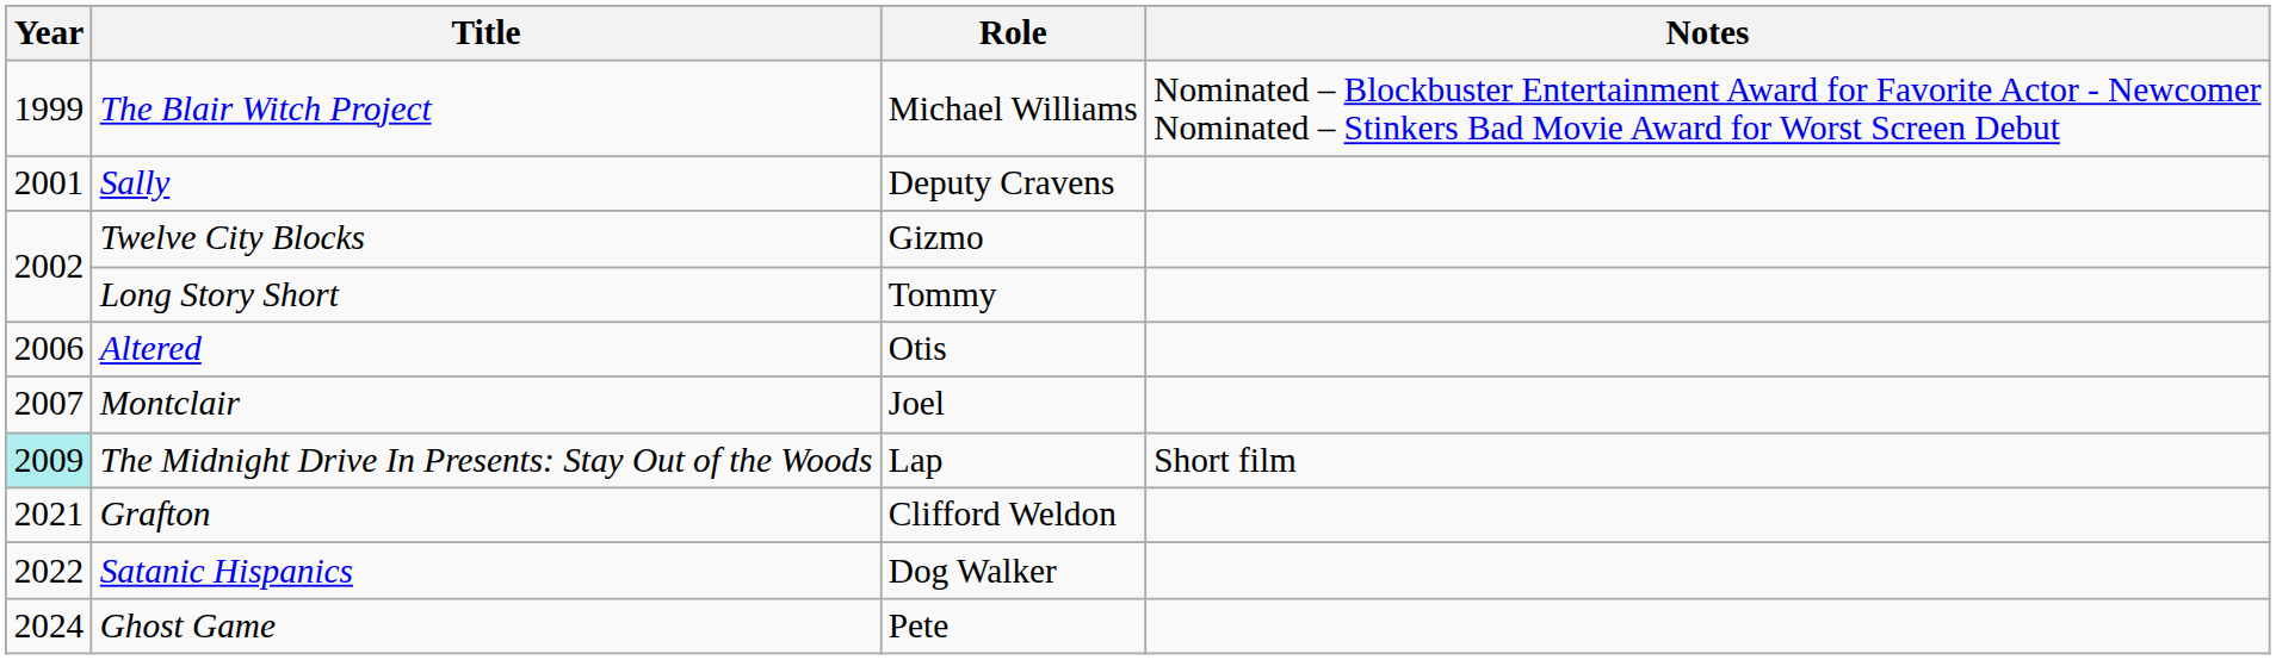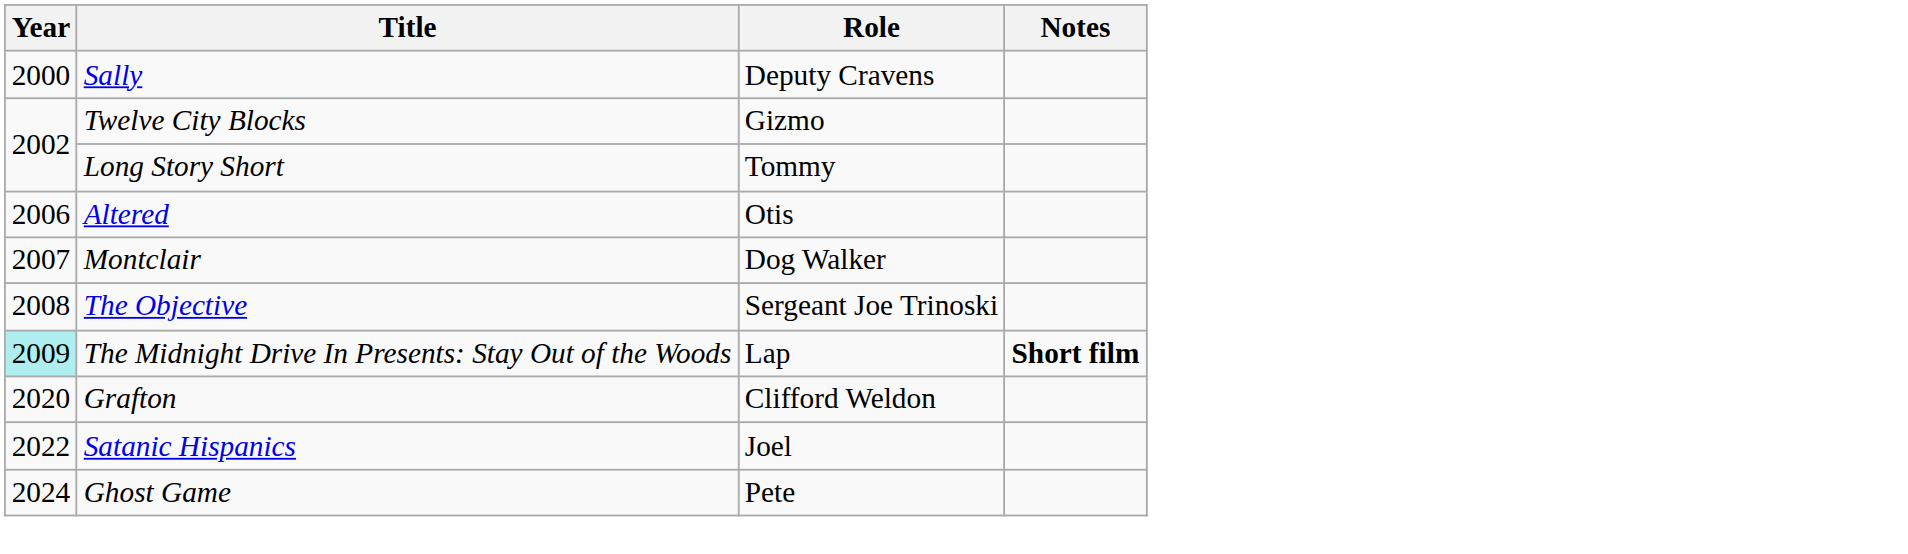- row: 1999 | The Blair Witch Project | Michael Williams | Nominated – Blockbuster Entertainment Award for Favorite Actor - Newcomer Nominated – Stinkers Bad Movie Award for Worst Screen Debut
Sally | Year: 2001 -> 2000
Montclair | Role: Joel -> Dog Walker
+ row: 2008 | The Objective | Sergeant Joe Trinoski
The Midnight Drive In Presents: Stay Out of the Woods | Notes: normal -> bold
Grafton | Year: 2021 -> 2020
Satanic Hispanics | Role: Dog Walker -> Joel
